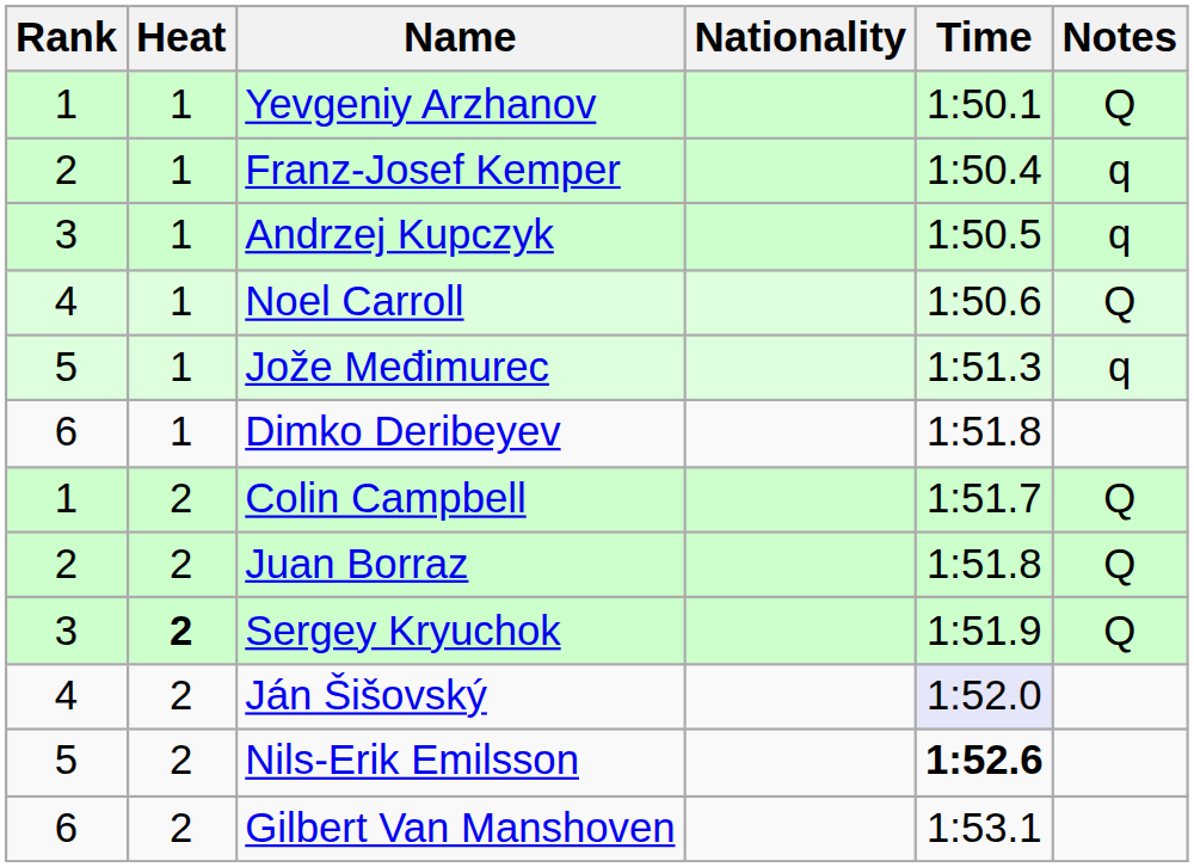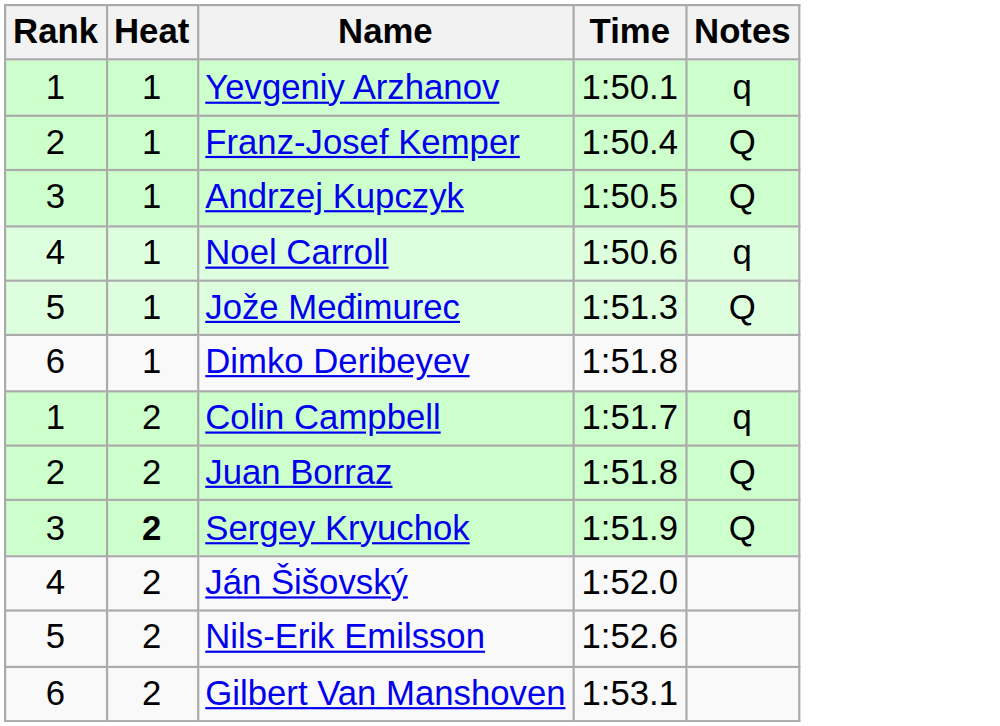- column: Nationality
Yevgeniy Arzhanov | Notes: Q -> q
Franz-Josef Kemper | Notes: q -> Q
Andrzej Kupczyk | Notes: q -> Q
Noel Carroll | Notes: Q -> q
Jože Međimurec | Notes: q -> Q
Colin Campbell | Notes: Q -> q
Ján Šišovský | Time: lavender background -> no background
Nils-Erik Emilsson | Time: bold -> normal
